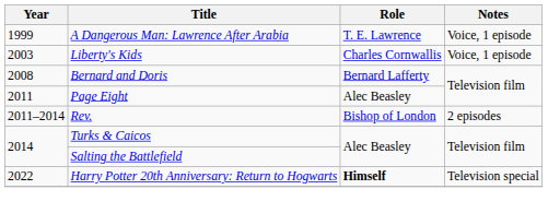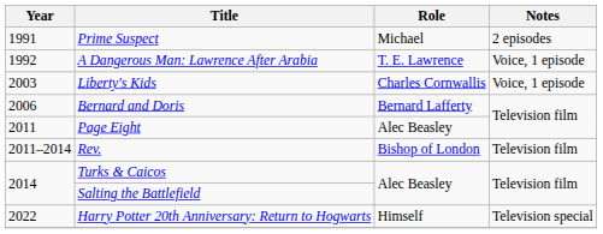+ row: 1991 | Prime Suspect | Michael | 2 episodes
A Dangerous Man: Lawrence After Arabia | Year: 1999 -> 1992
Bernard and Doris | Year: 2008 -> 2006
Rev. | Notes: 2 episodes -> Television film
Harry Potter 20th Anniversary: Return to Hogwarts | Role: bold -> normal
